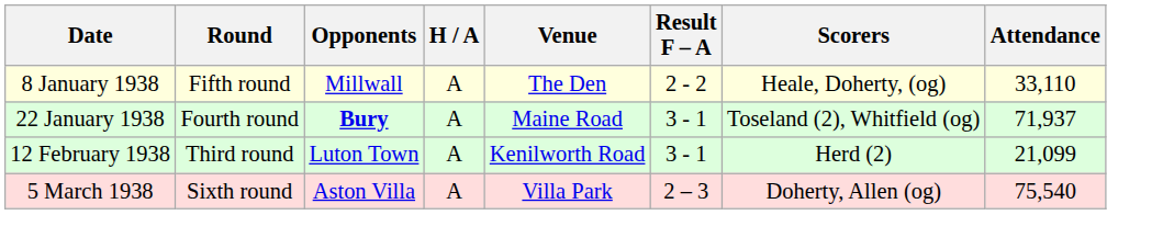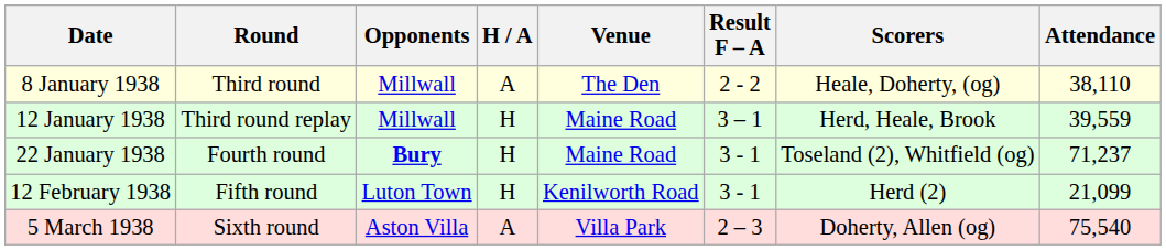8 January 1938 | Round: Fifth round -> Third round
8 January 1938 | Attendance: 33,110 -> 38,110
+ row: 12 January 1938 | Third round replay | Millwall | H | Maine Road | 3 – 1 | Herd, Heale, Brook | 39,559
22 January 1938 | H / A: A -> H
22 January 1938 | Attendance: 71,937 -> 71,237
12 February 1938 | Round: Third round -> Fifth round
12 February 1938 | H / A: A -> H
